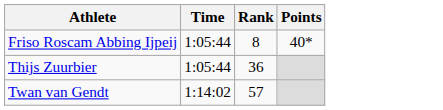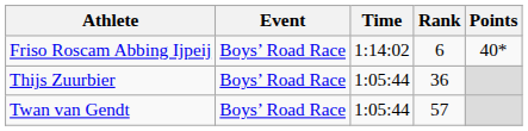+ column: Event | Boys’ Road Race | Boys’ Road Race | Boys’ Road Race
Friso Roscam Abbing Ijpeij | Time: 1:05:44 -> 1:14:02
Friso Roscam Abbing Ijpeij | Rank: 8 -> 6
Twan van Gendt | Time: 1:14:02 -> 1:05:44
